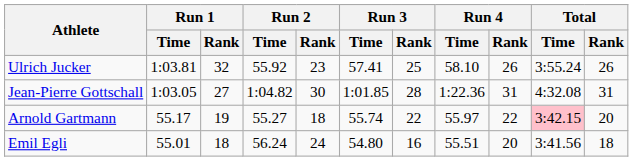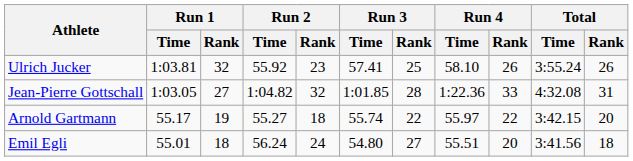Jean-Pierre Gottschall | Run 2 / Rank: 30 -> 32
Jean-Pierre Gottschall | Run 4 / Rank: 31 -> 33
Arnold Gartmann | Total / Time: pink background -> no background
Emil Egli | Run 3 / Rank: 16 -> 27
